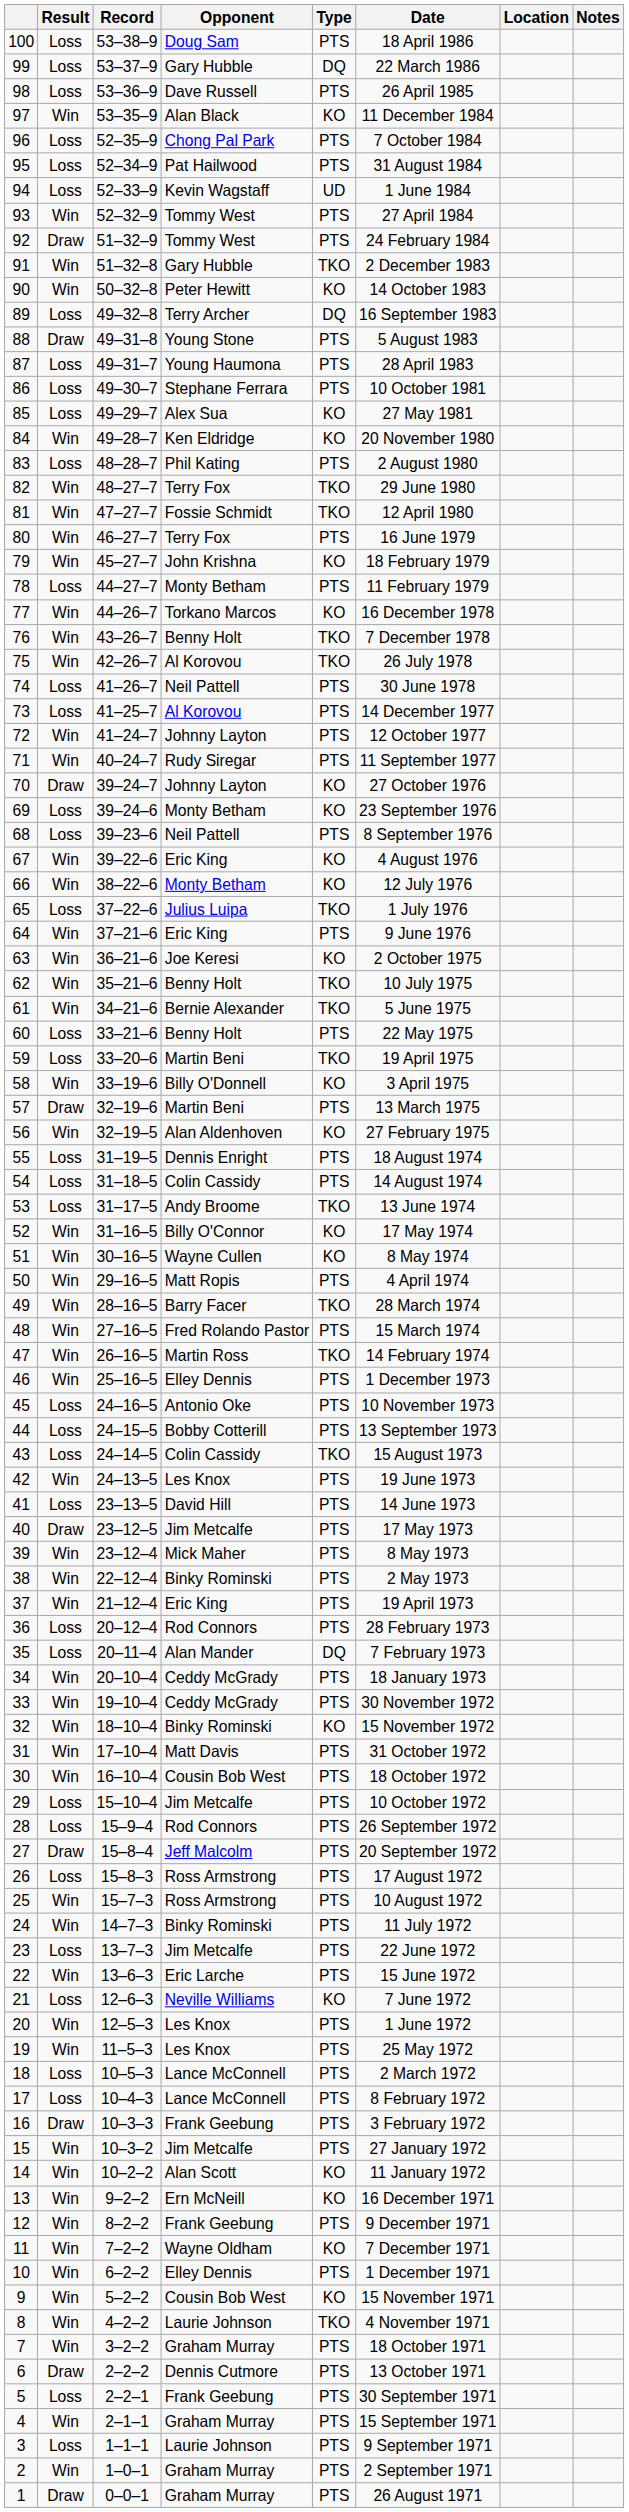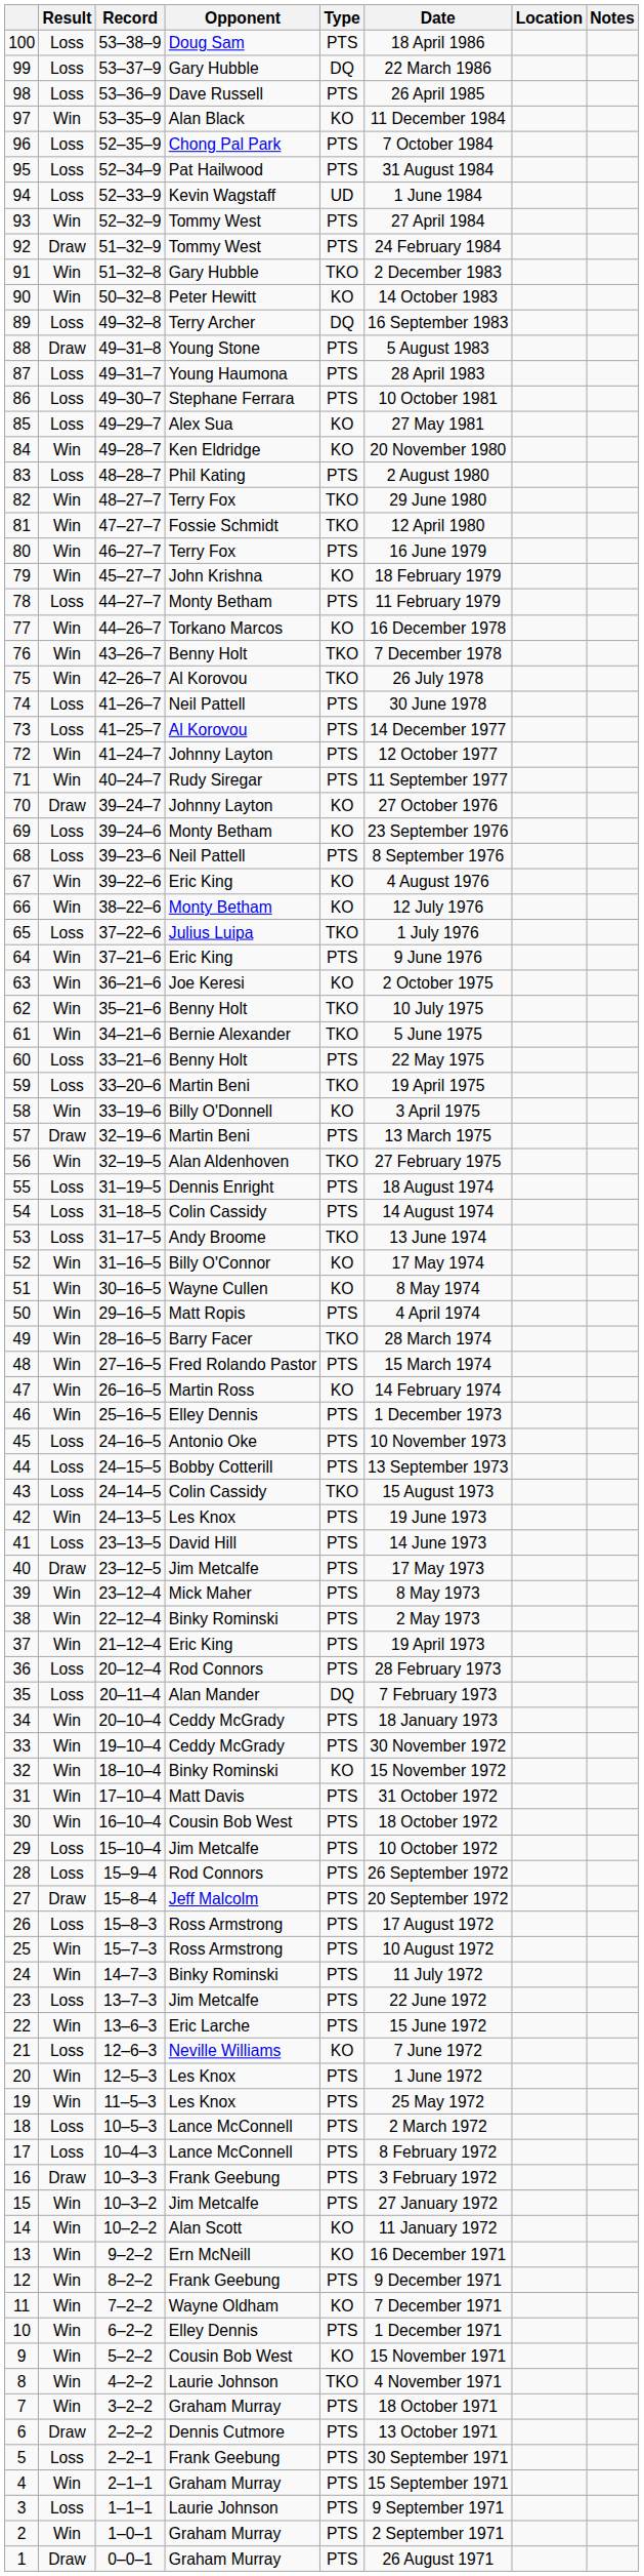56 | Type: KO -> TKO
47 | Type: TKO -> KO
